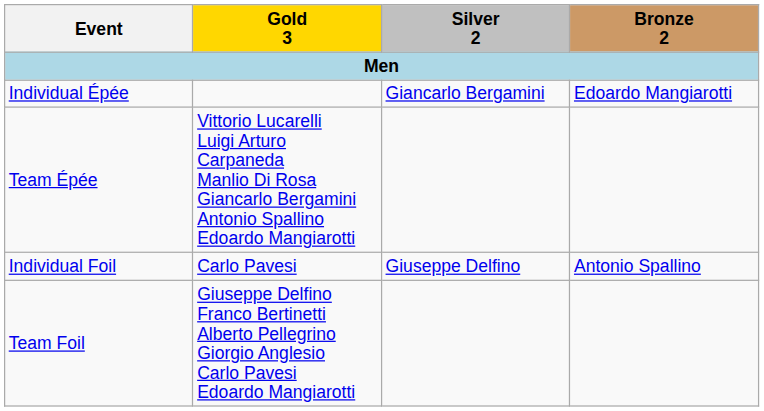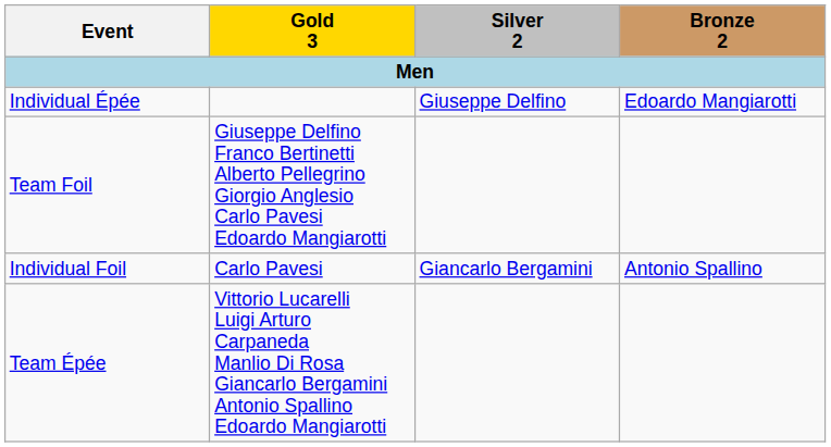Individual Épée | Silver 2: Giancarlo Bergamini -> Giuseppe Delfino
rows swapped: Team Épée <-> Team Foil
Individual Foil | Silver 2: Giuseppe Delfino -> Giancarlo Bergamini
